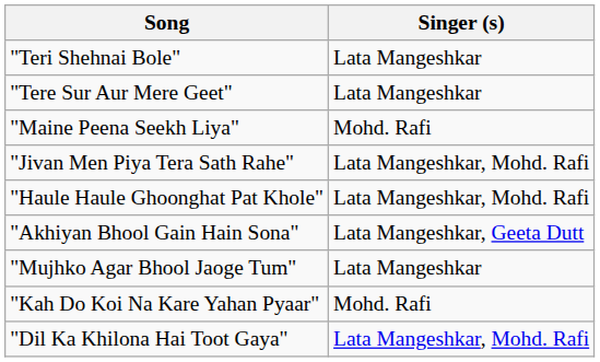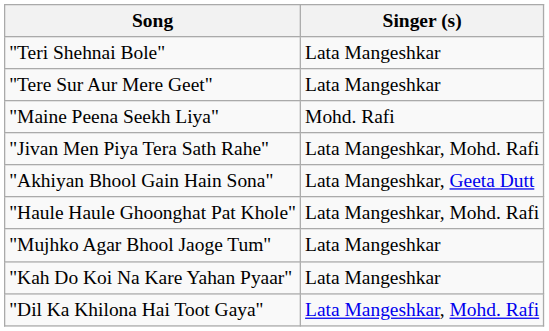rows swapped: "Haule Haule Ghoonghat Pat Khole" <-> "Akhiyan Bhool Gain Hain Sona"
"Kah Do Koi Na Kare Yahan Pyaar" | Singer (s): Mohd. Rafi -> Lata Mangeshkar
